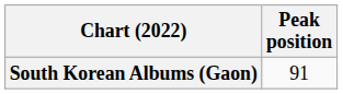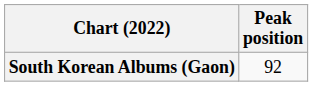South Korean Albums (Gaon) | Peak position: 91 -> 92
